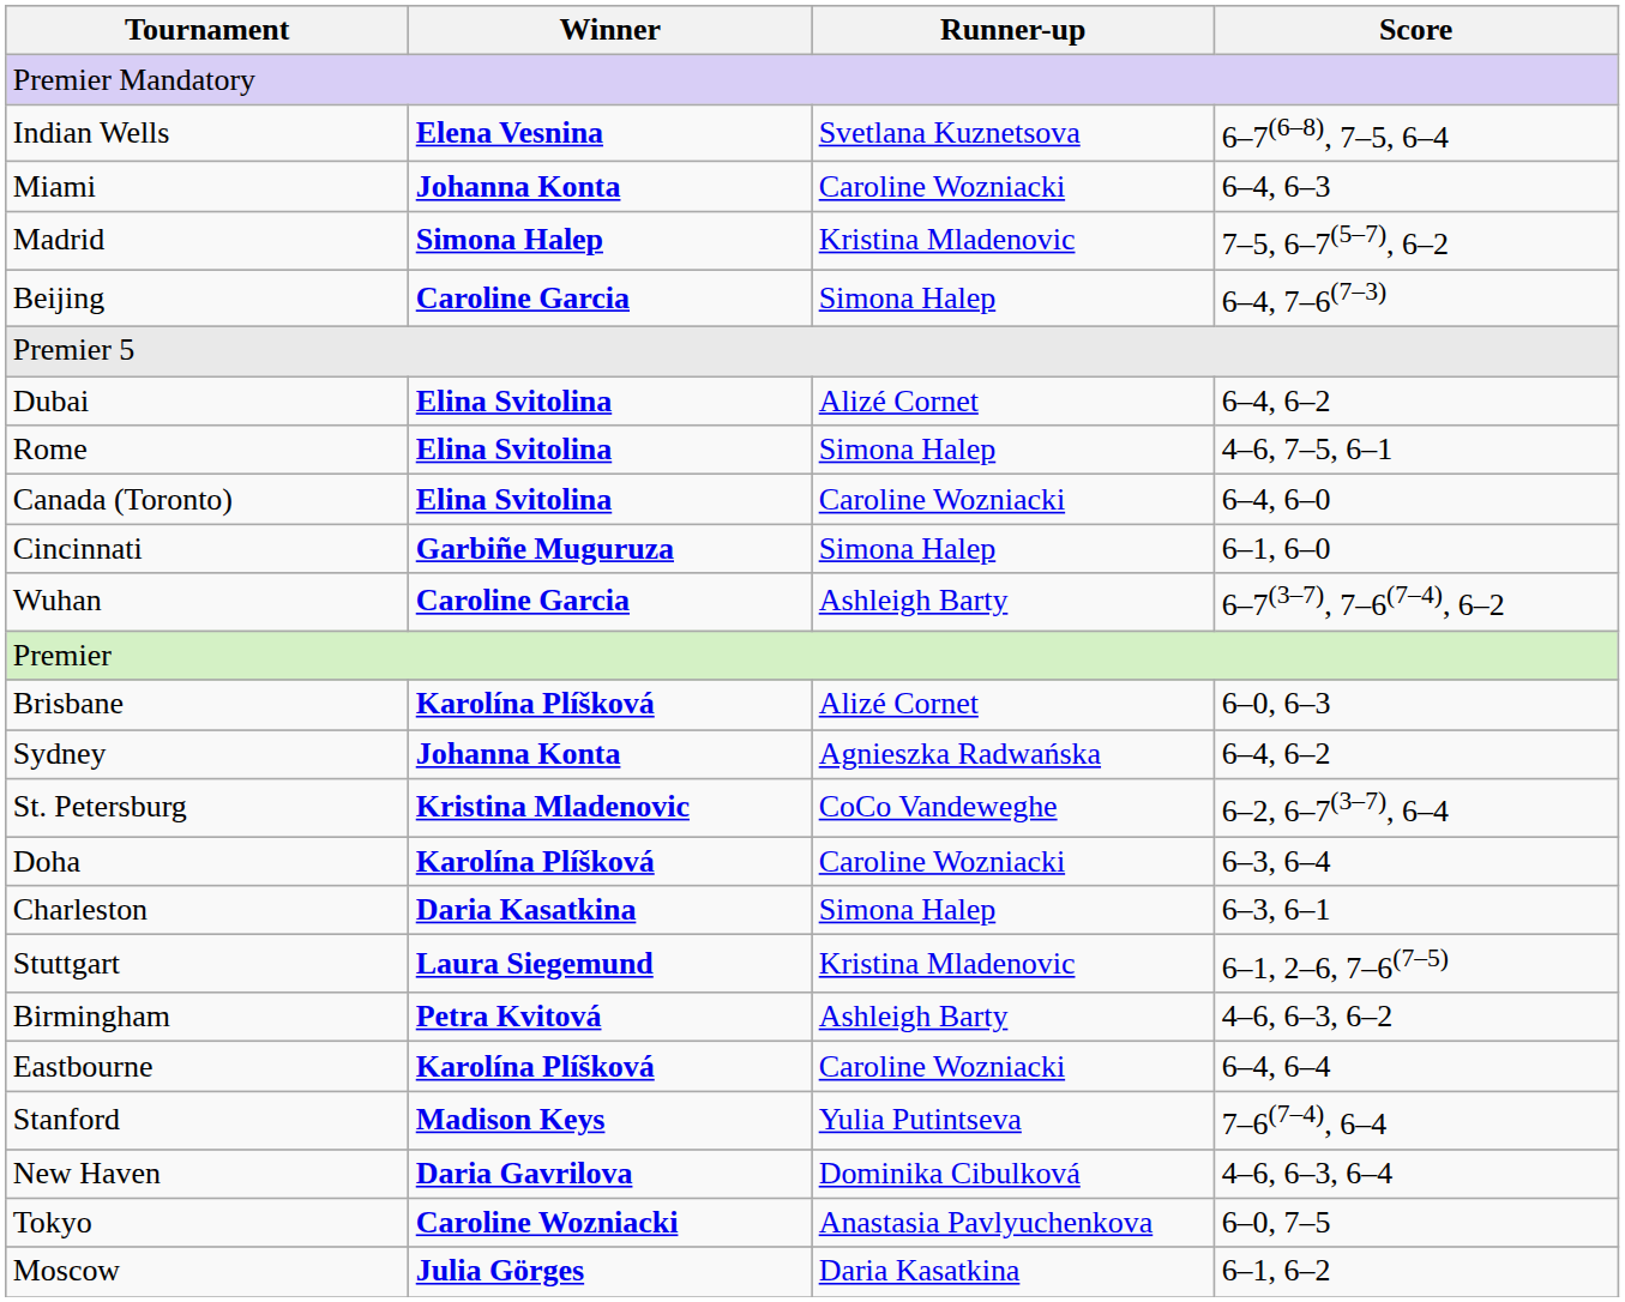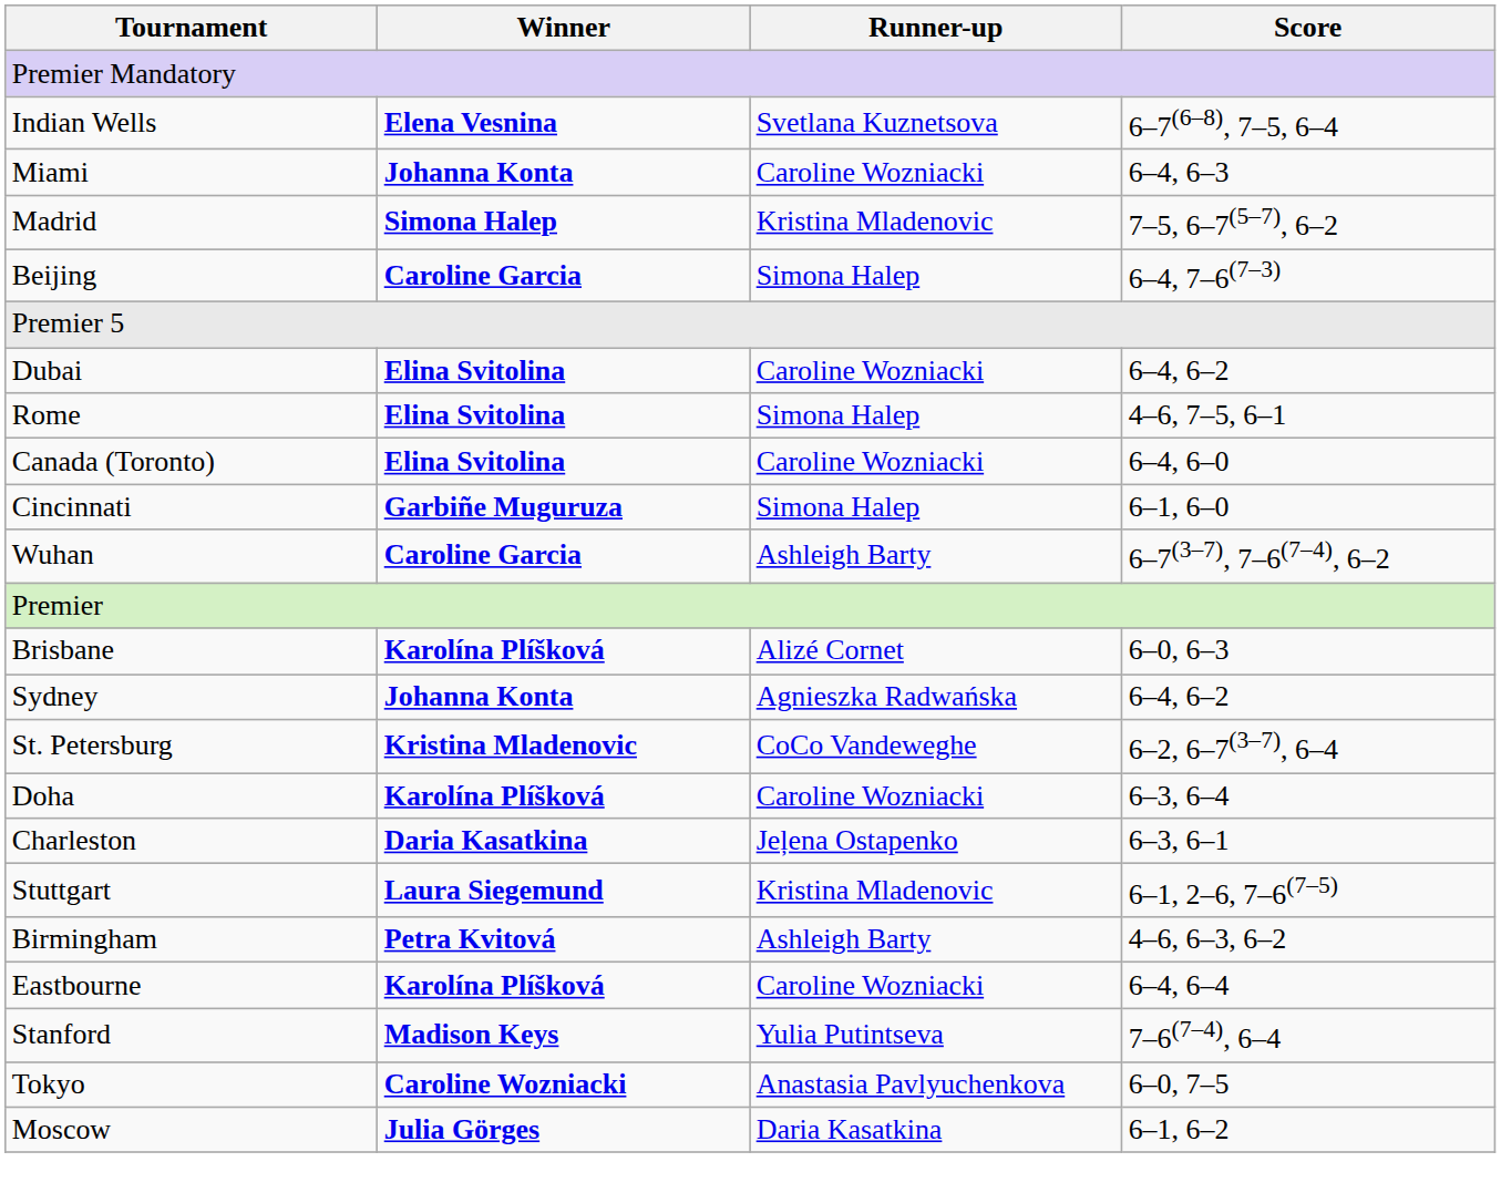Dubai | Runner-up: Alizé Cornet -> Caroline Wozniacki
Charleston | Runner-up: Simona Halep -> Jeļena Ostapenko
- row: New Haven | Daria Gavrilova | Dominika Cibulková | 4–6, 6–3, 6–4
